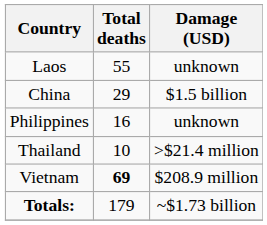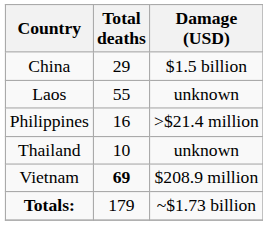rows swapped: China <-> Laos
Philippines | Damage (USD): unknown -> >$21.4 million
Thailand | Damage (USD): >$21.4 million -> unknown
